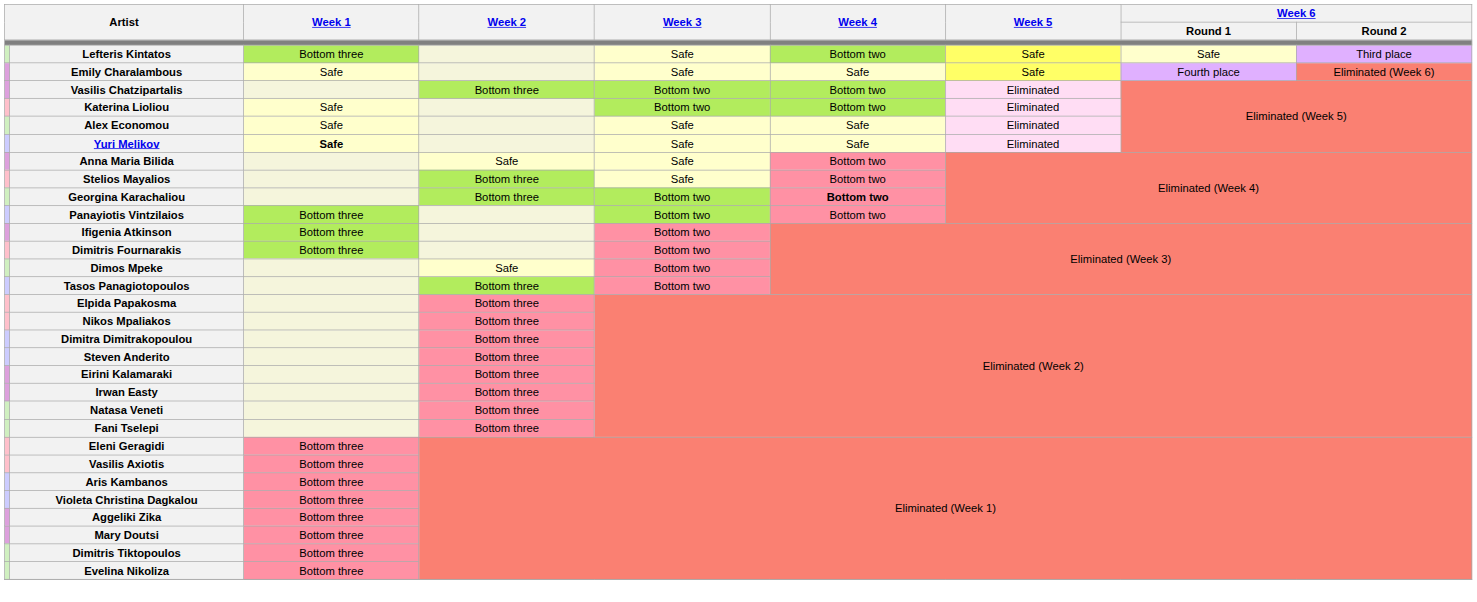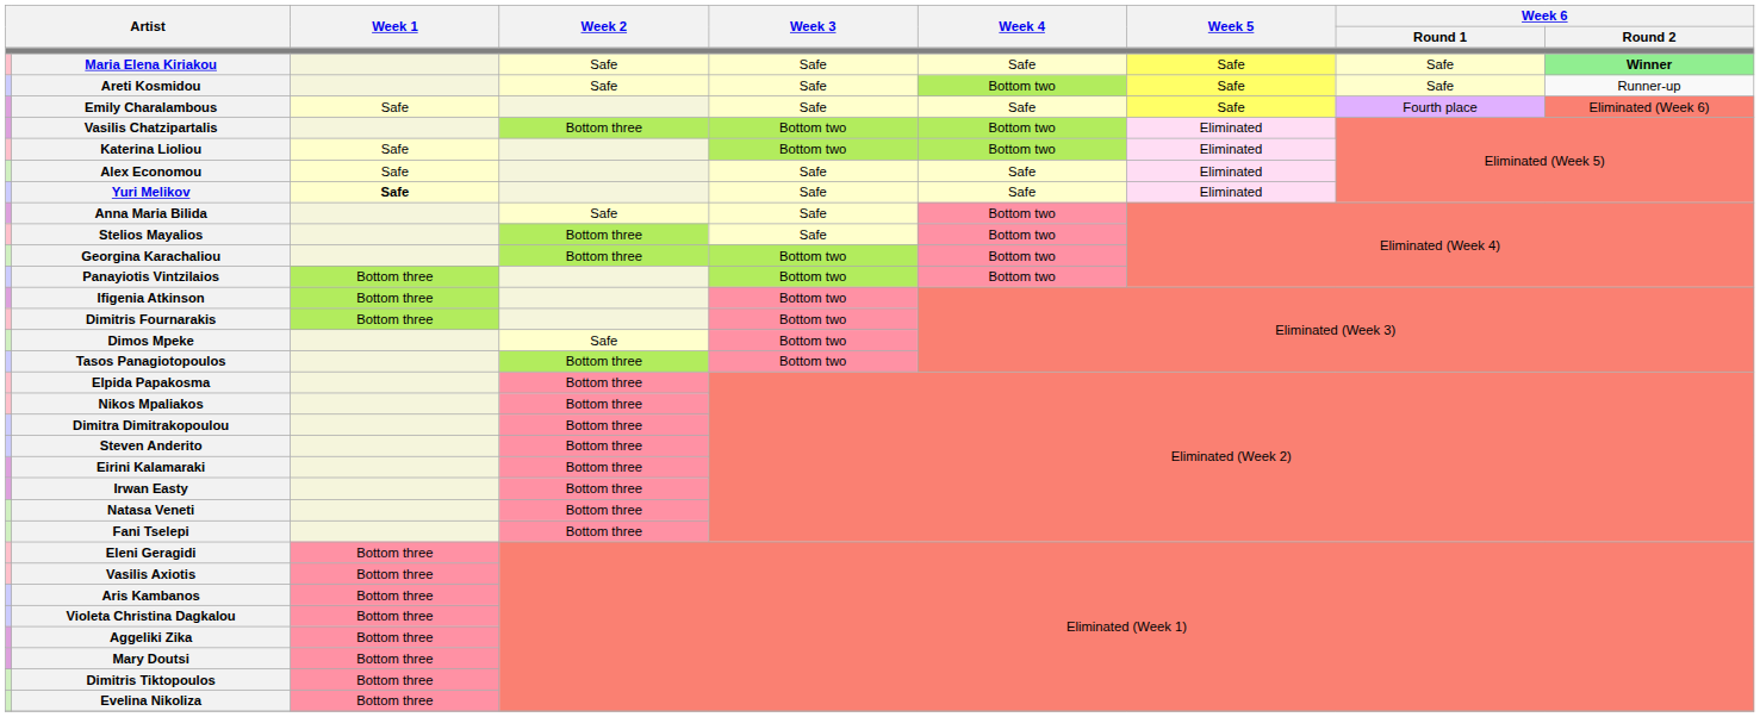+ row: Maria Elena Kiriakou | Safe | Safe | Safe | Safe | Safe | Winner
+ row: Areti Kosmidou | Safe | Safe | Bottom two | Safe | Safe | Runner-up
- row: Lefteris Kintatos | Bottom three | Safe | Bottom two | Safe | Safe | Third place
Georgina Karachaliou | Week 4: bold -> normal
